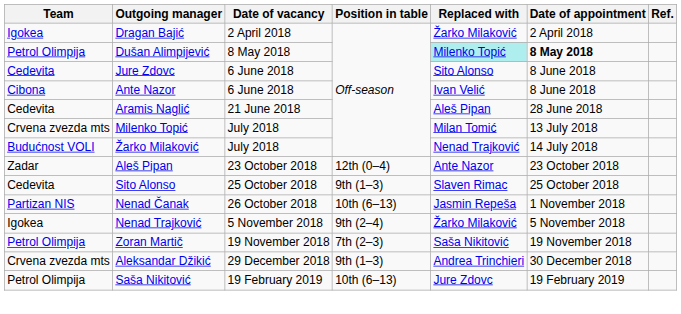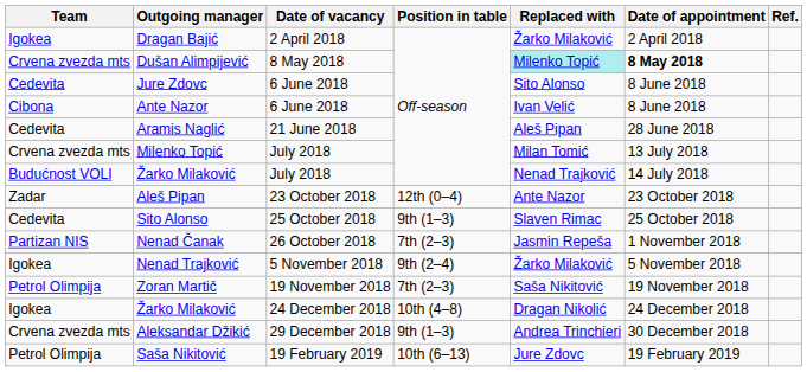Dušan Alimpijević | Team: Petrol Olimpija -> Crvena zvezda mts
Nenad Čanak | Position in table: 10th (6–13) -> 7th (2–3)
+ row: Igokea | Žarko Milaković | 24 December 2018 | 10th (4–8) | Dragan Nikolić | 24 December 2018
